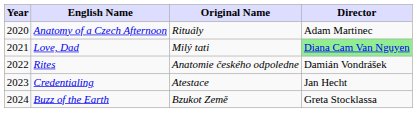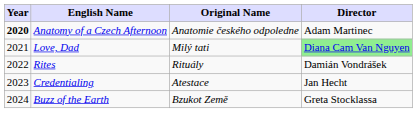Anatomy of a Czech Afternoon | Year: normal -> bold
Anatomy of a Czech Afternoon | Original Name: Rituály -> Anatomie českého odpoledne
Rites | Original Name: Anatomie českého odpoledne -> Rituály
